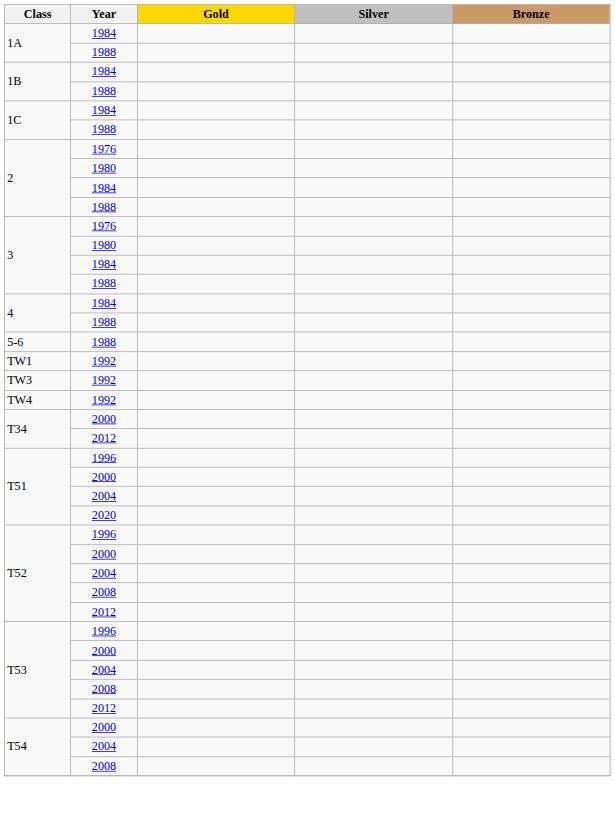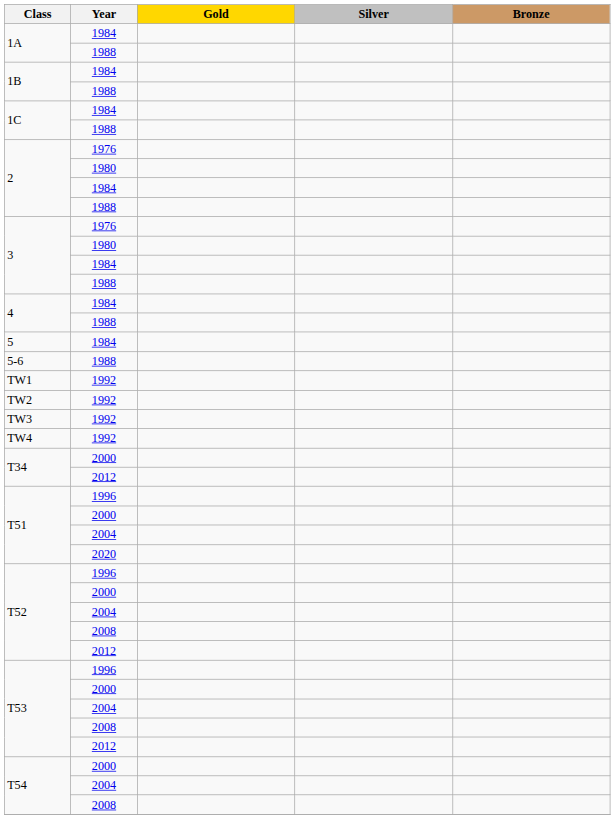+ row: 5 | 1984
+ row: TW2 | 1992
